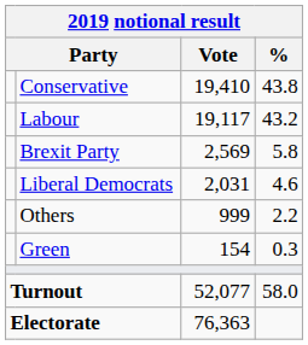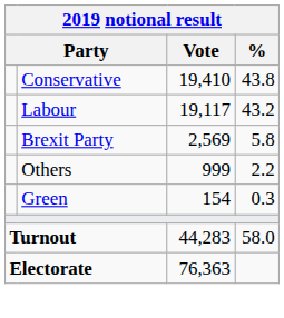- row: Liberal Democrats | 2,031 | 4.6
Turnout | Vote: 52,077 -> 44,283
